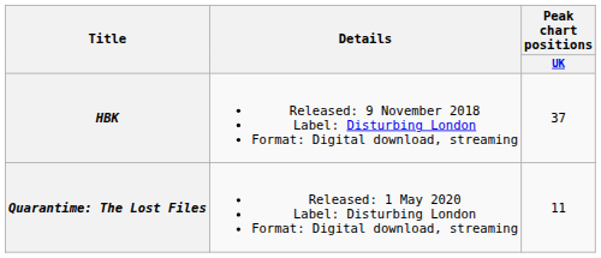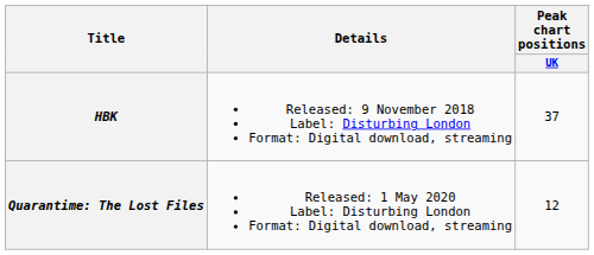Quarantime: The Lost Files | Peak chart positions / UK: 11 -> 12
